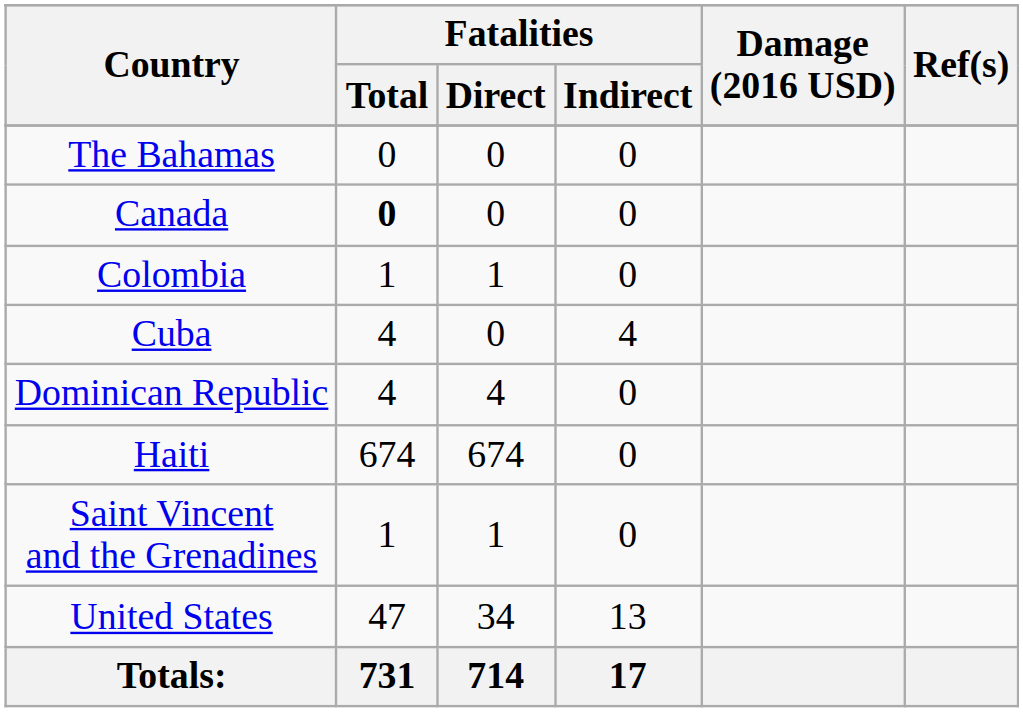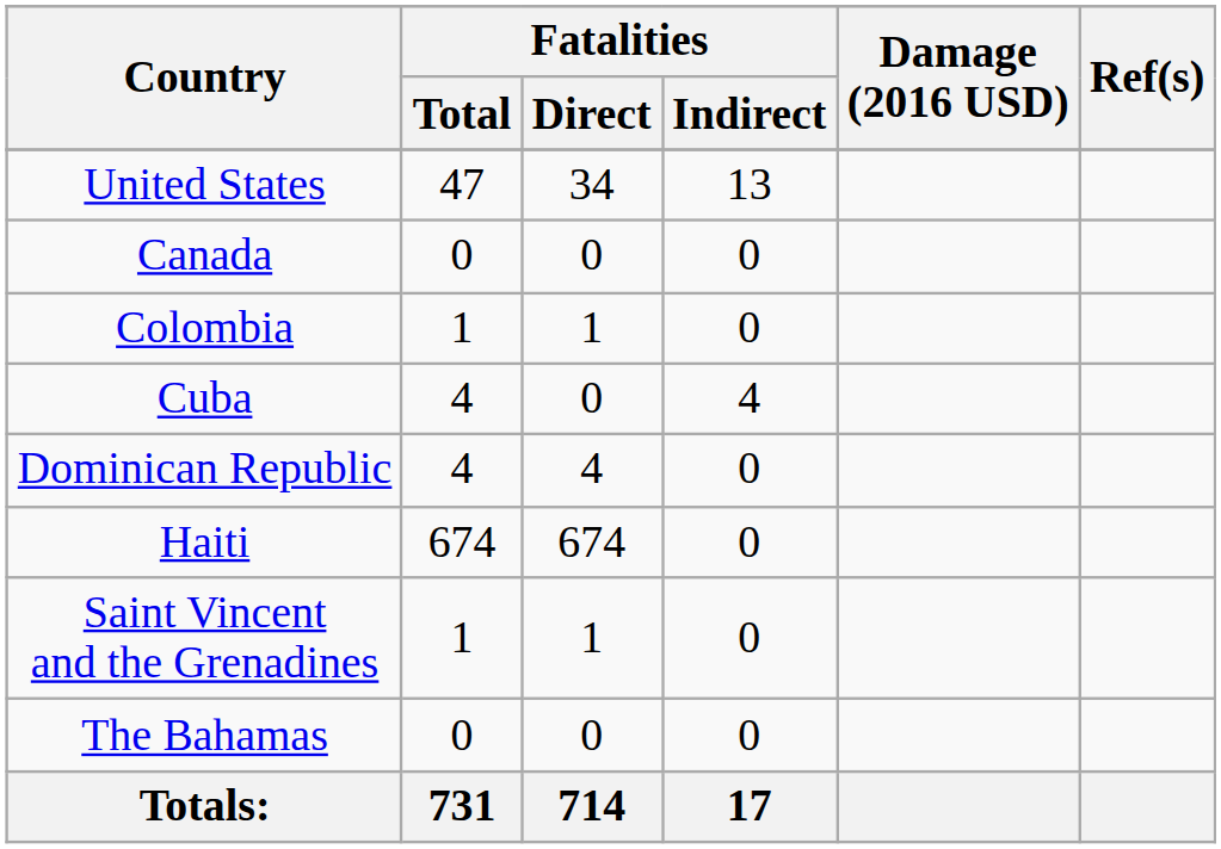rows swapped: The Bahamas <-> United States
Canada | Fatalities / Total: bold -> normal
